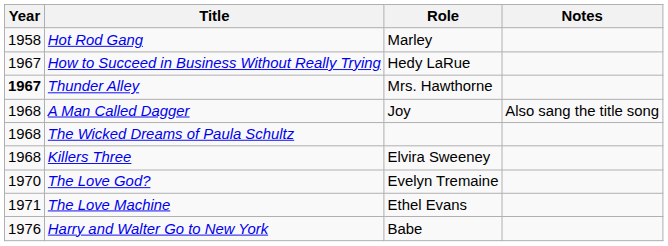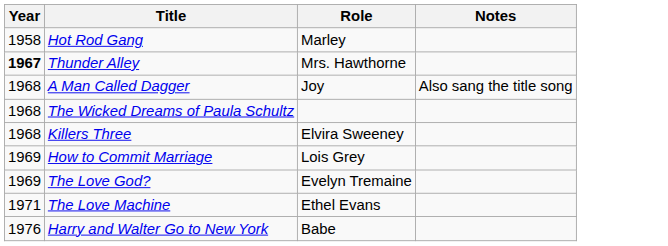- row: 1967 | How to Succeed in Business Without Really Trying | Hedy LaRue
+ row: 1969 | How to Commit Marriage | Lois Grey
The Love God? | Year: 1970 -> 1969
